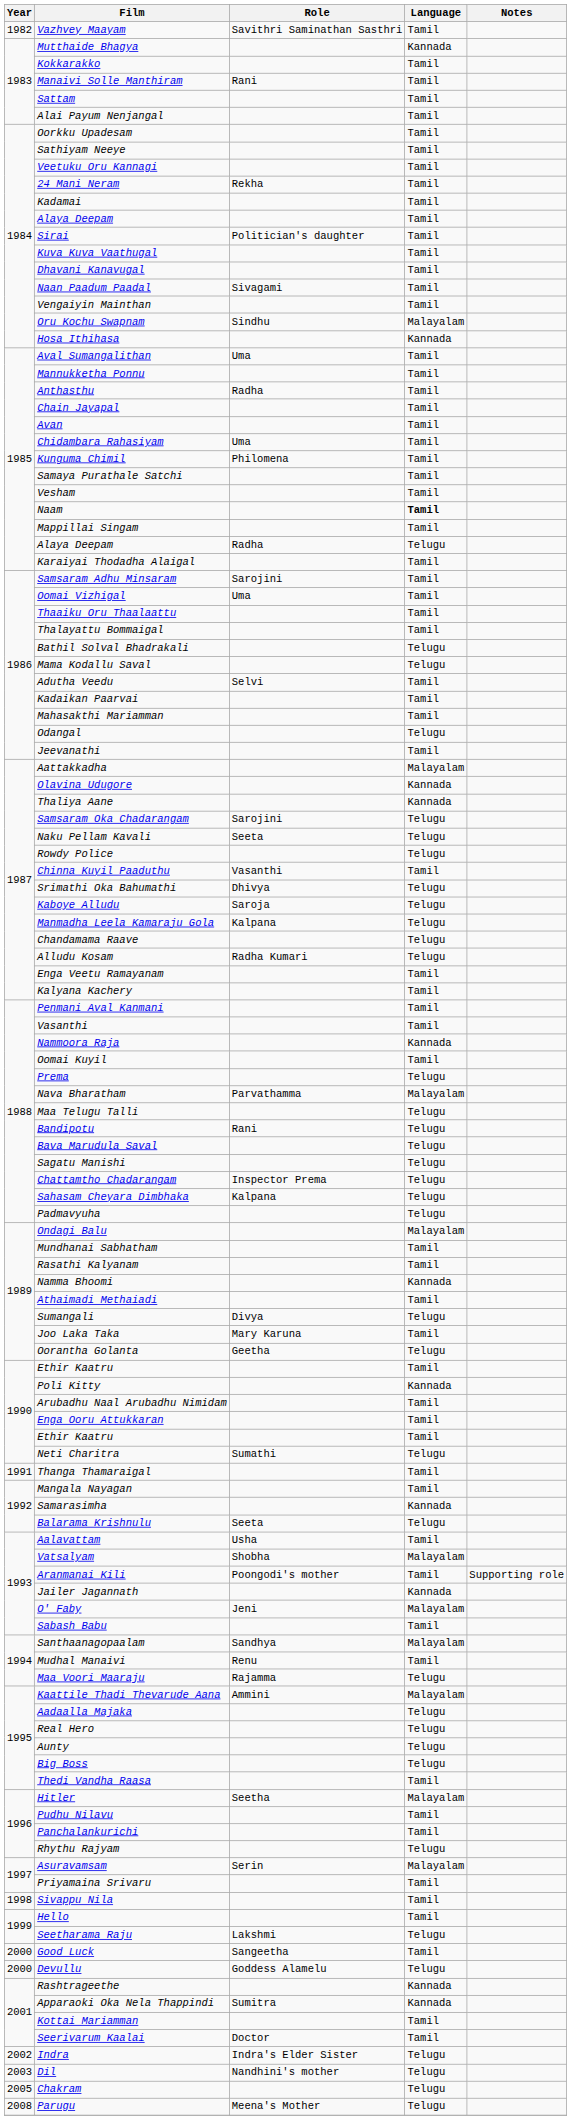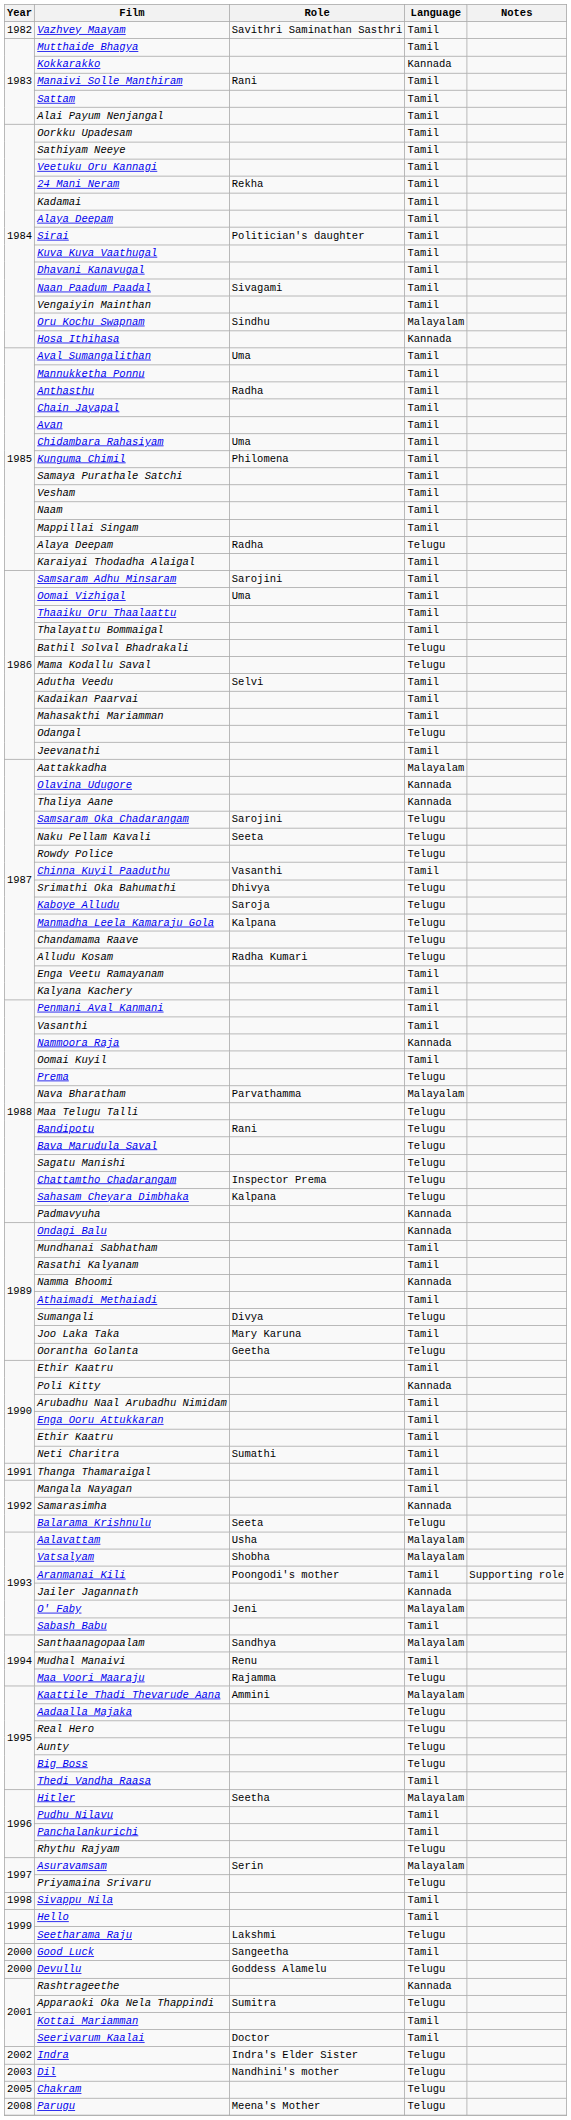Mutthaide Bhagya | Language: Kannada -> Tamil
Kokkarakko | Language: Tamil -> Kannada
Naam | Language: bold -> normal
Padmavyuha | Language: Telugu -> Kannada
Ondagi Balu | Language: Malayalam -> Kannada
Neti Charitra | Language: Telugu -> Tamil
Aalavattam | Language: Tamil -> Malayalam
Priyamaina Srivaru | Language: Tamil -> Telugu
Apparaoki Oka Nela Thappindi | Language: Kannada -> Telugu
